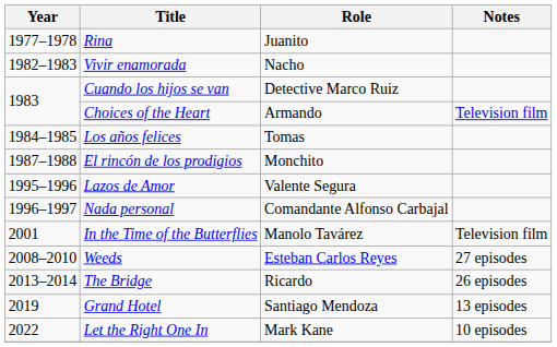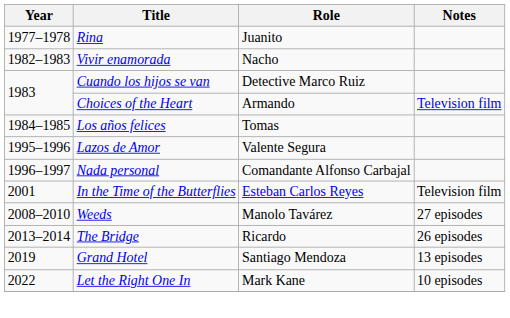- row: 1987–1988 | El rincón de los prodigios | Monchito
In the Time of the Butterflies | Role: Manolo Tavárez -> Esteban Carlos Reyes
Weeds | Role: Esteban Carlos Reyes -> Manolo Tavárez
